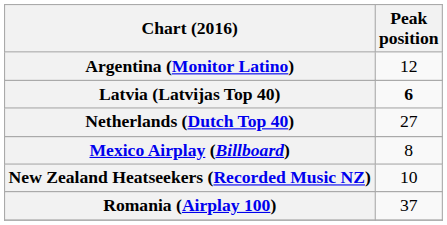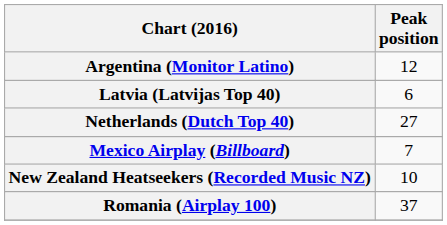Latvia (Latvijas Top 40) | Peak position: bold -> normal
Mexico Airplay (Billboard) | Peak position: 8 -> 7
